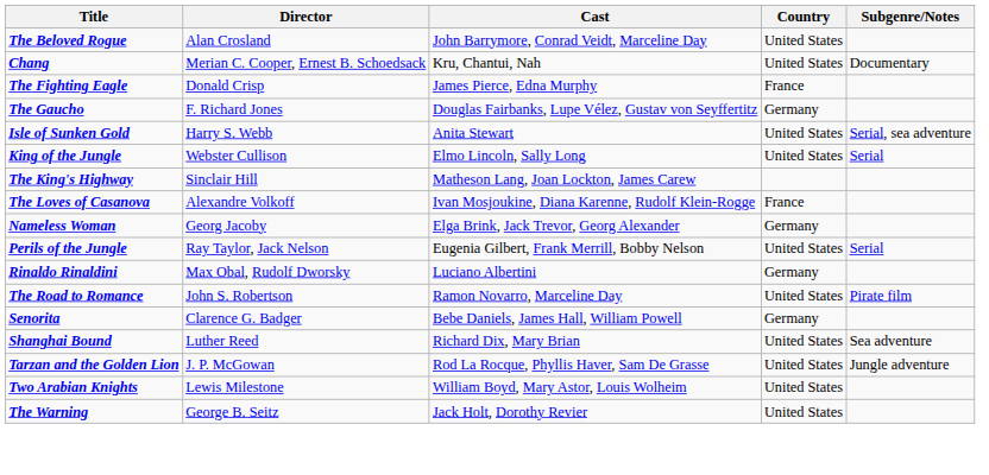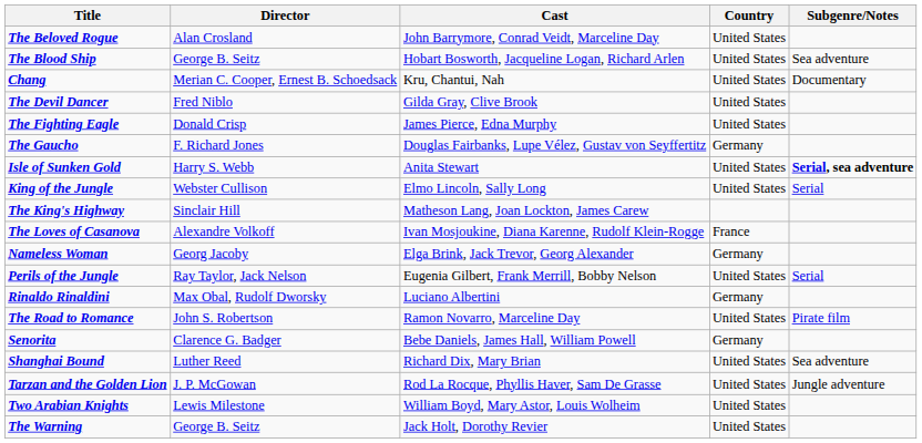+ row: The Blood Ship | George B. Seitz | Hobart Bosworth, Jacqueline Logan, Richard Arlen | United States | Sea adventure
+ row: The Devil Dancer | Fred Niblo | Gilda Gray, Clive Brook | United States
The Fighting Eagle | Country: France -> United States
Isle of Sunken Gold | Subgenre/Notes: normal -> bold
